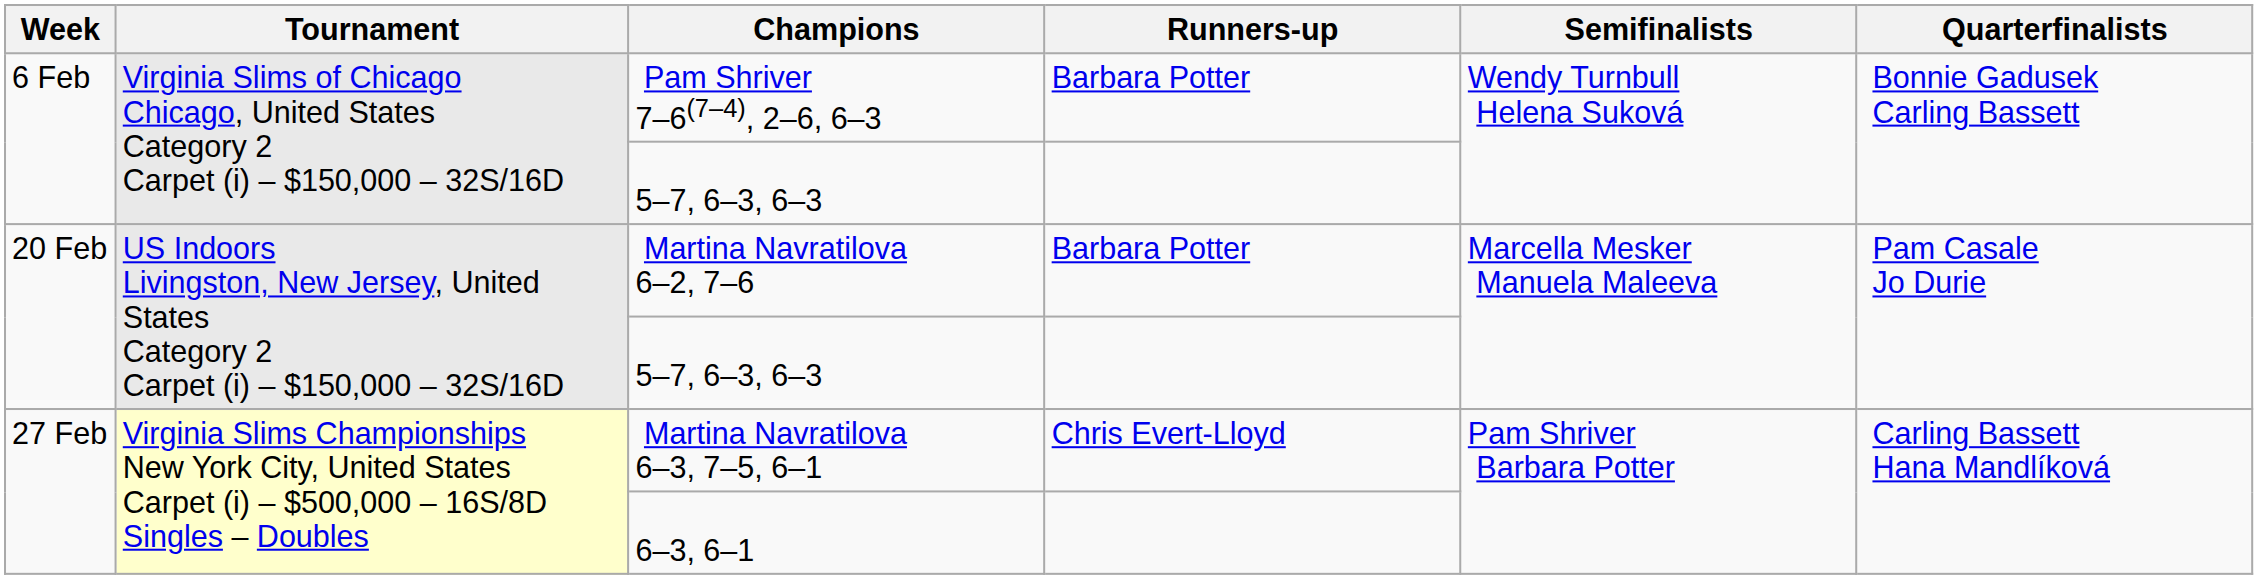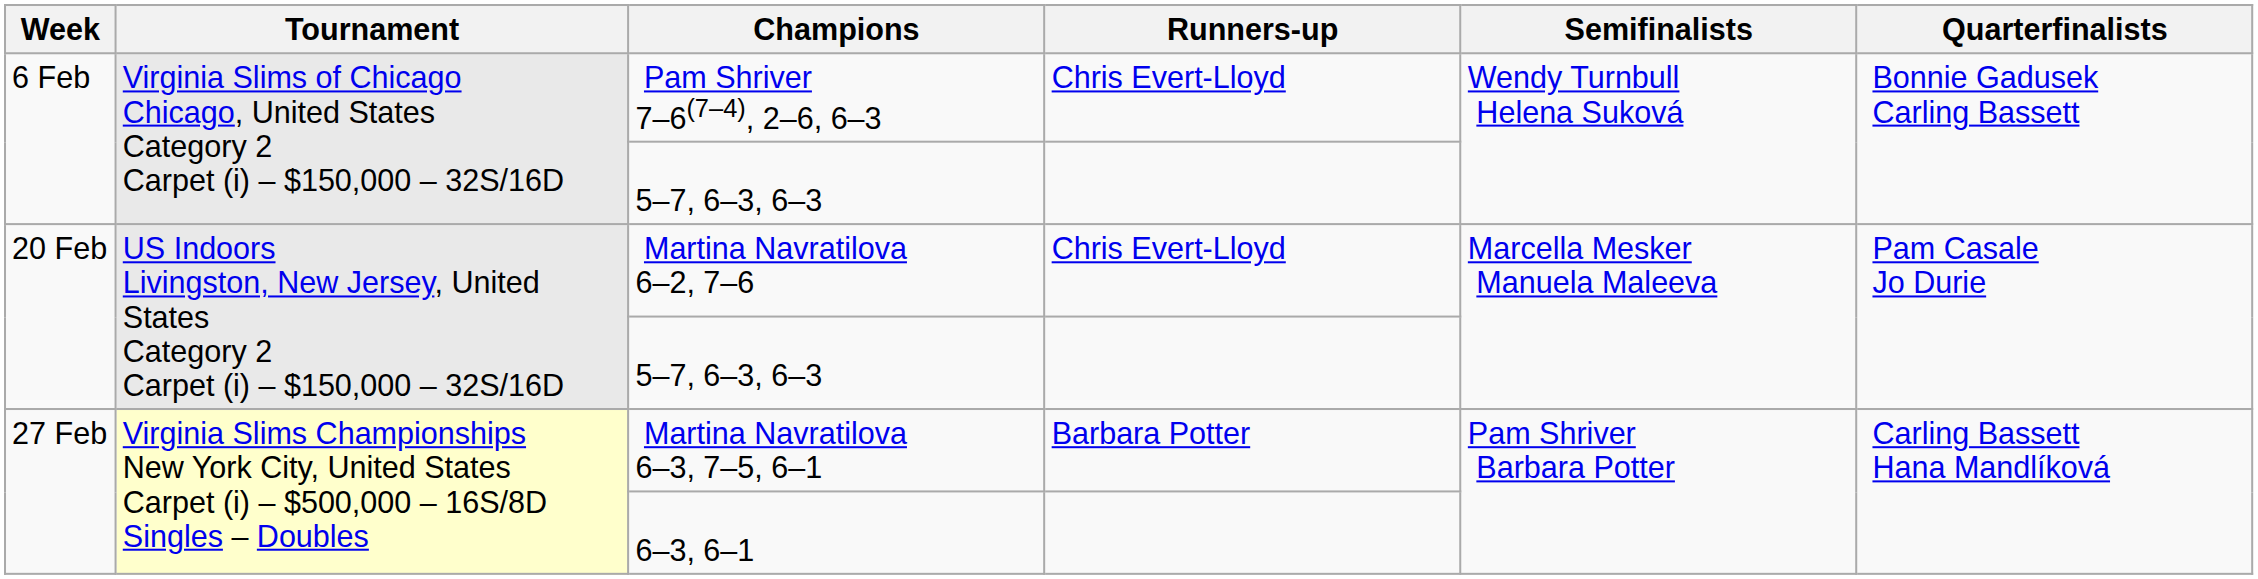Pam Shriver 7–6(7–4), 2–6, 6–3 | Runners-up: Barbara Potter -> Chris Evert-Lloyd
Martina Navratilova 6–2, 7–6 | Runners-up: Barbara Potter -> Chris Evert-Lloyd
Martina Navratilova 6–3, 7–5, 6–1 | Runners-up: Chris Evert-Lloyd -> Barbara Potter
